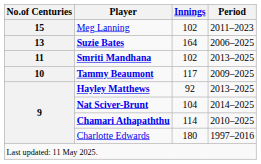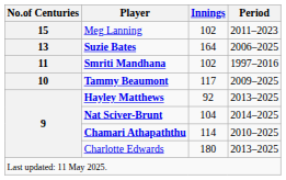Smriti Mandhana | Period: 2013–2025 -> 1997–2016
Charlotte Edwards | Period: 1997–2016 -> 2013–2025
